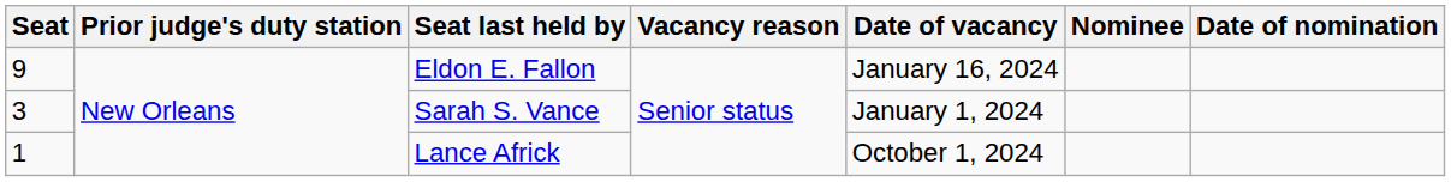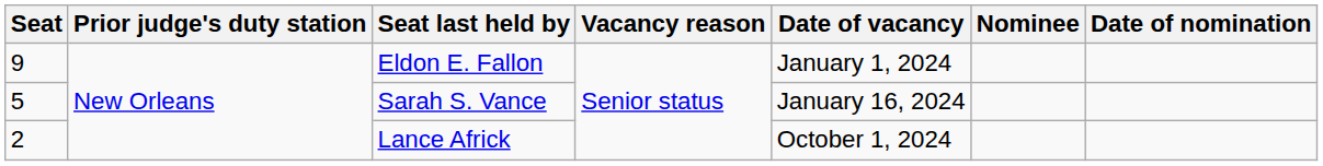Eldon E. Fallon | Date of vacancy: January 16, 2024 -> January 1, 2024
Sarah S. Vance | Seat: 3 -> 5
Sarah S. Vance | Date of vacancy: January 1, 2024 -> January 16, 2024
Lance Africk | Seat: 1 -> 2
